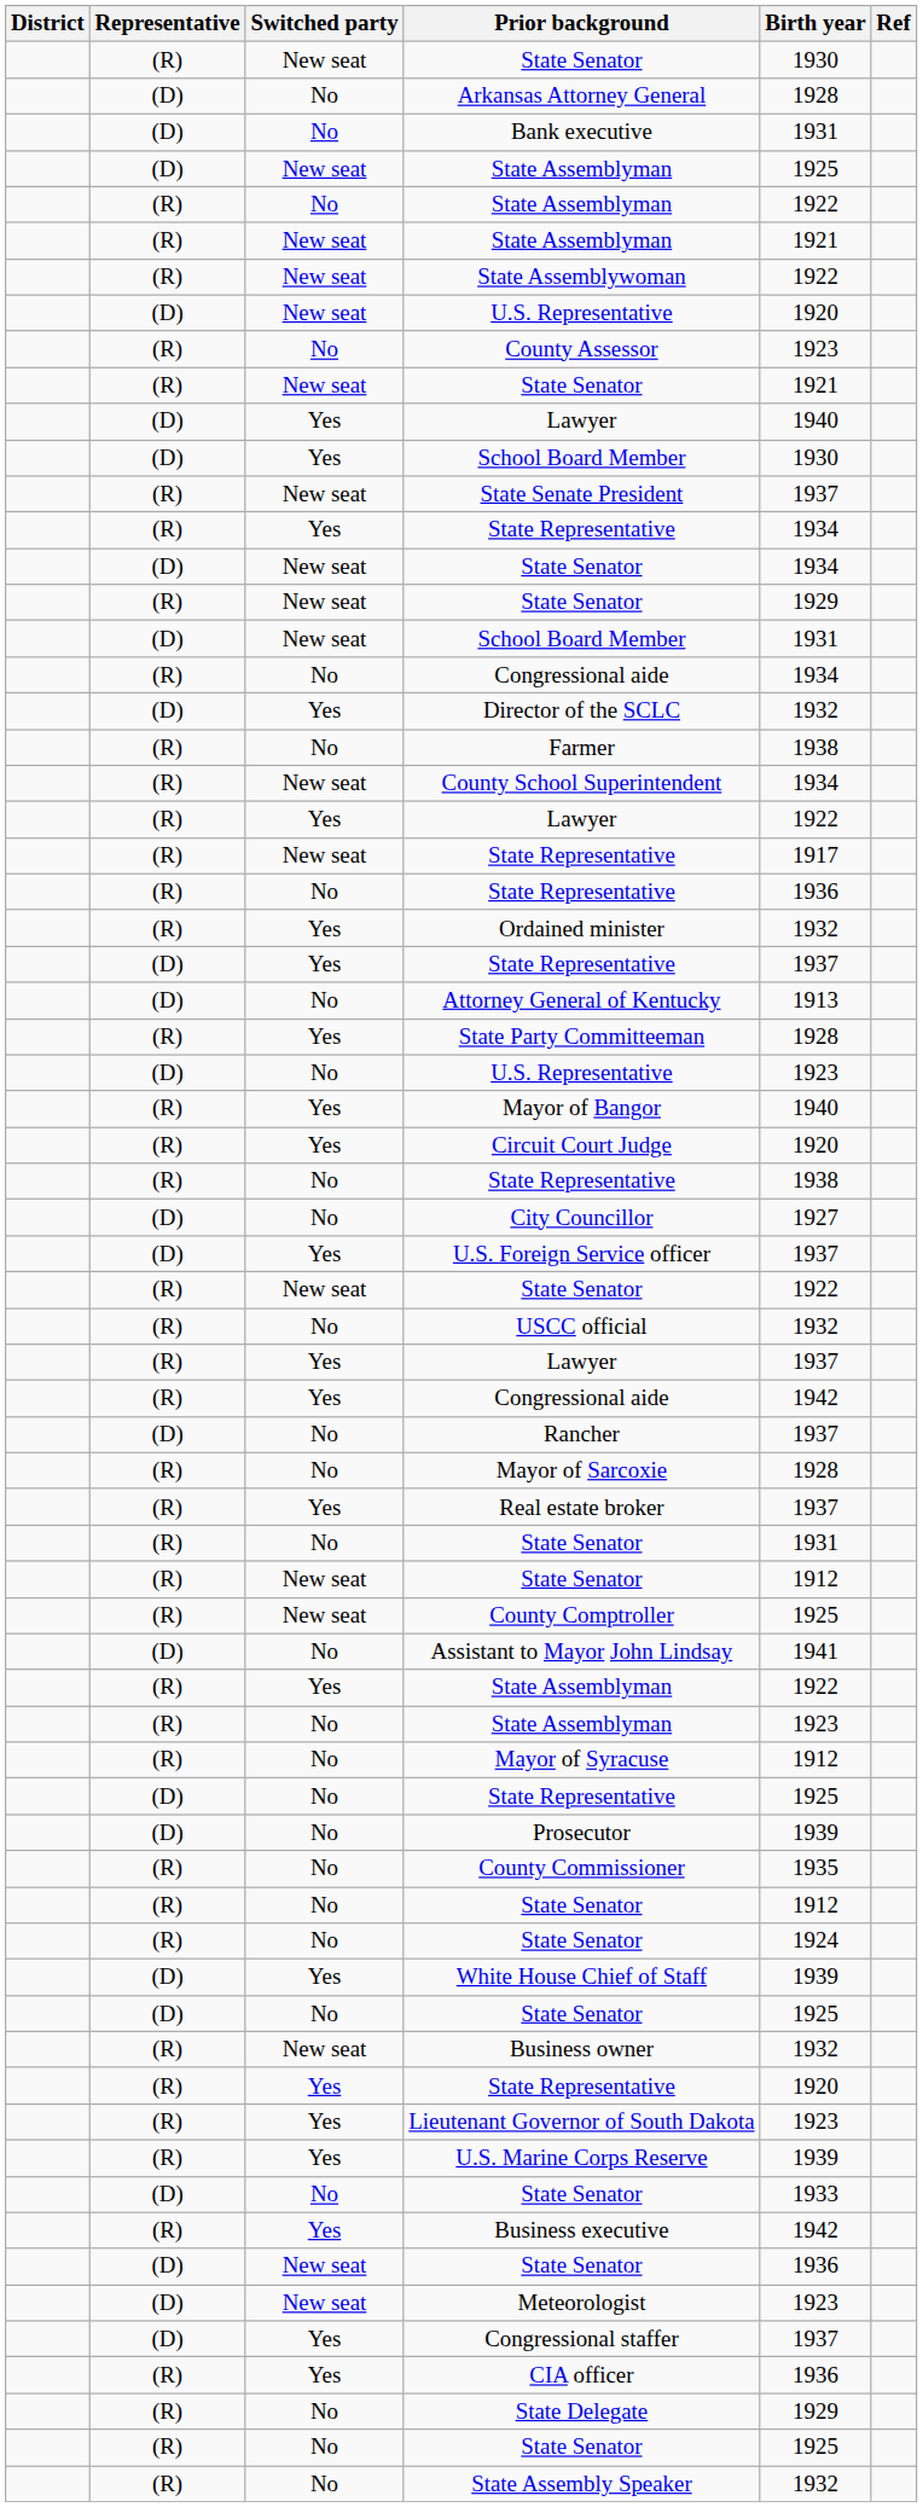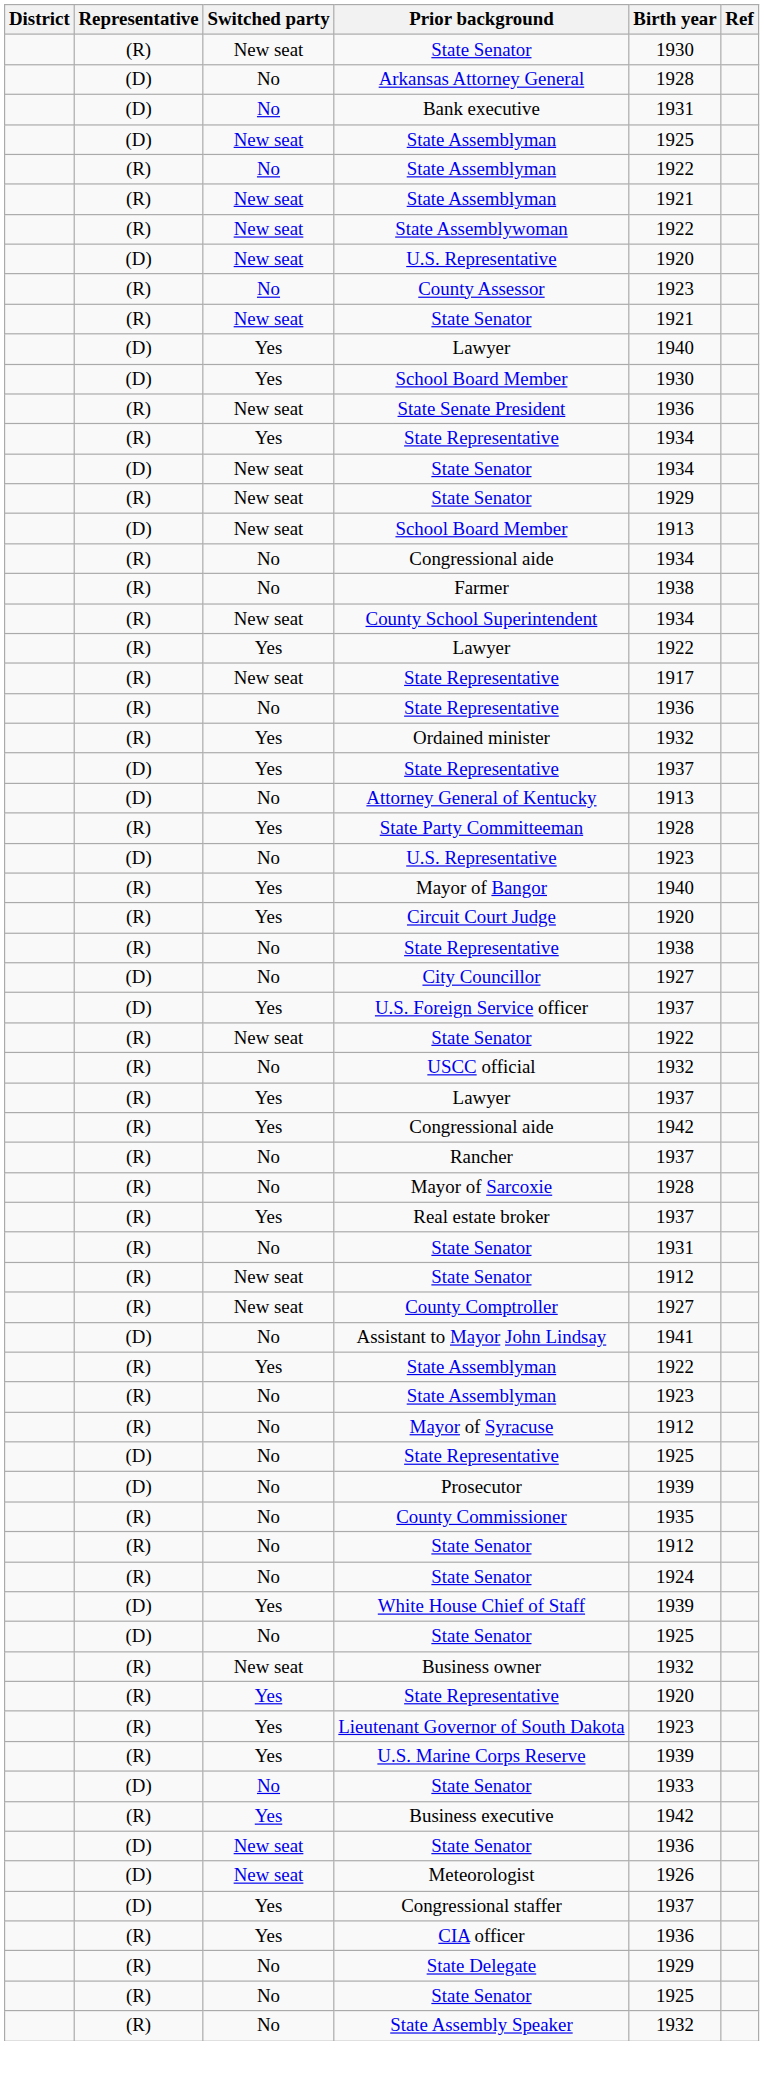State Senate President | Birth year: 1937 -> 1936
New seat / School Board Member | Birth year: 1931 -> 1913
- row: (D) | Yes | Director of the SCLC | 1932
Rancher | Representative: (D) -> (R)
County Comptroller | Birth year: 1925 -> 1927
Meteorologist | Birth year: 1923 -> 1926
